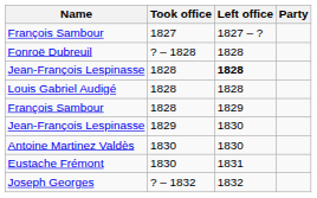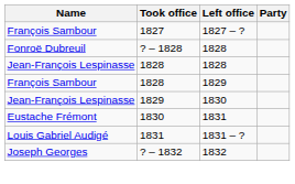Jean-François Lespinasse / 1828 | Left office: bold -> normal
- row: Louis Gabriel Audigé | 1828 | 1828
- row: Antoine Martinez Valdès | 1830 | 1830
+ row: Louis Gabriel Audigé | 1831 | 1831 – ?
